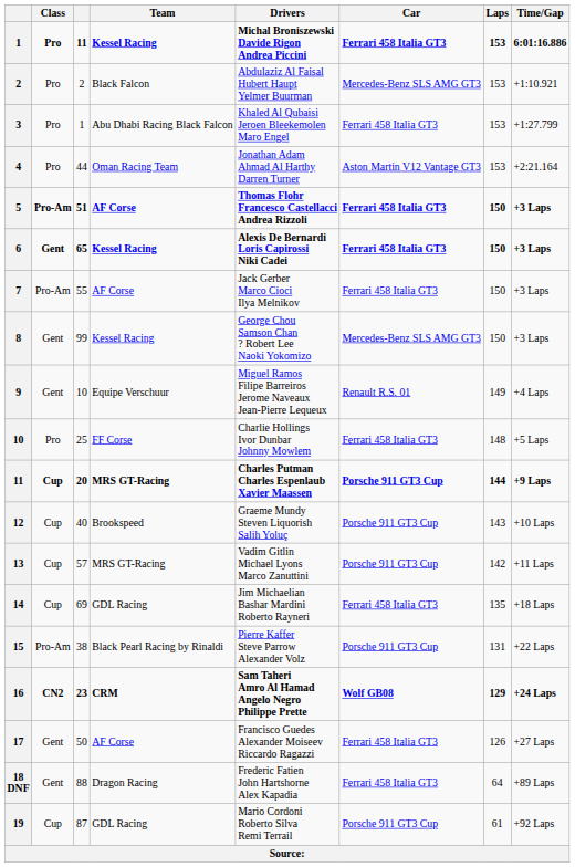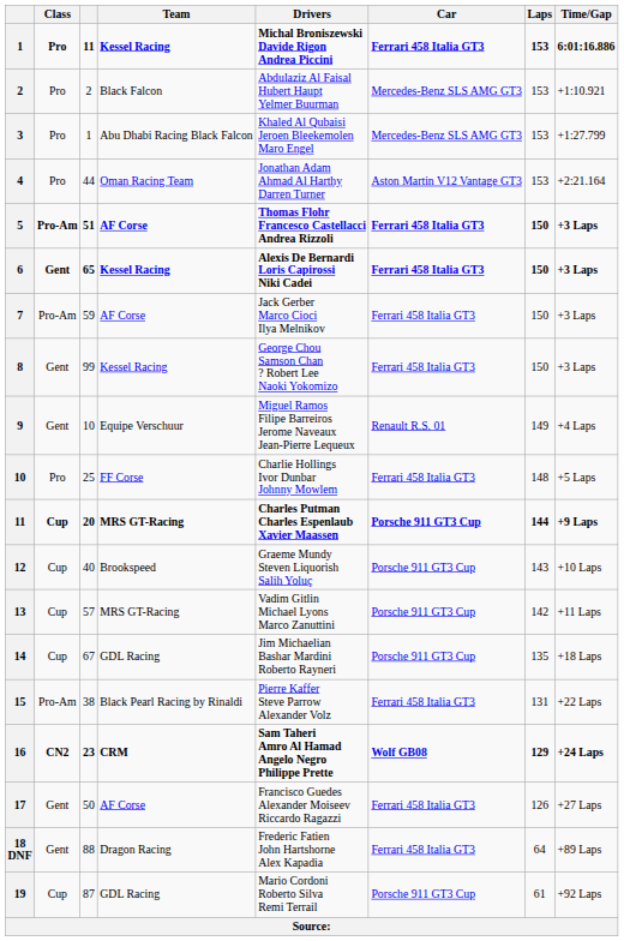3 | Car: Ferrari 458 Italia GT3 -> Mercedes-Benz SLS AMG GT3
7 | column 3: 55 -> 59
8 | Car: Mercedes-Benz SLS AMG GT3 -> Ferrari 458 Italia GT3
14 | column 3: 69 -> 67
14 | Car: Ferrari 458 Italia GT3 -> Porsche 911 GT3 Cup
15 | Car: Porsche 911 GT3 Cup -> Ferrari 458 Italia GT3
